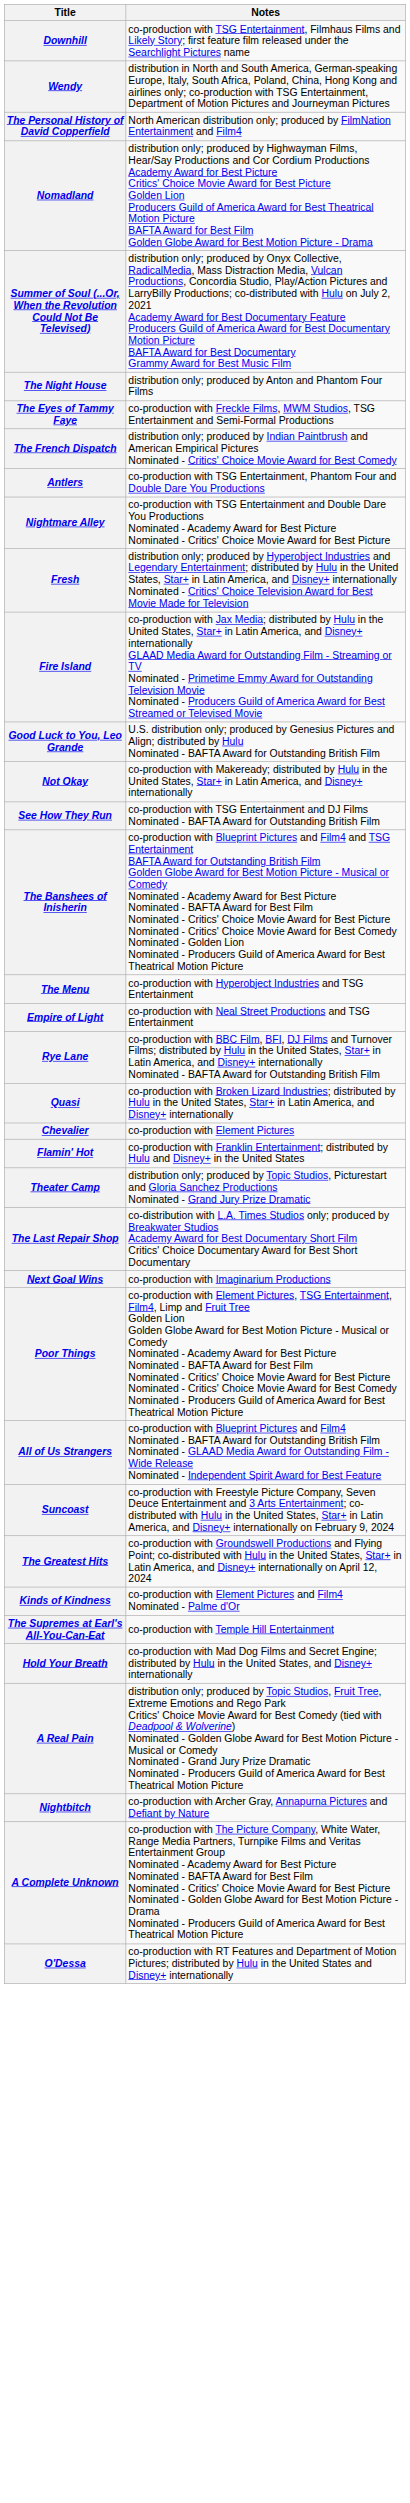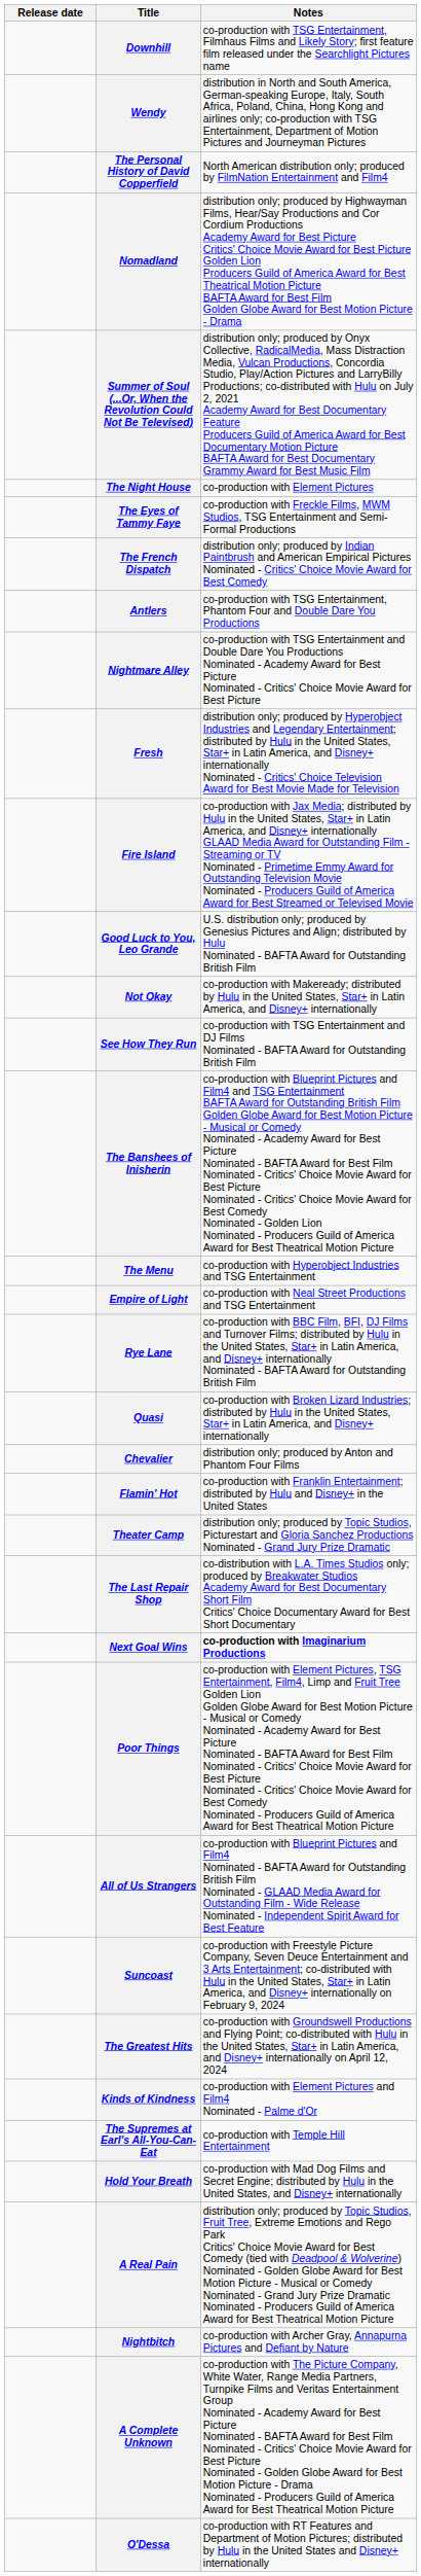+ column: Release date
The Night House | Notes: distribution only; produced by Anton and Phantom Four Films -> co-production with Element Pictures
Chevalier | Notes: co-production with Element Pictures -> distribution only; produced by Anton and Phantom Four Films
Next Goal Wins | Notes: normal -> bold
